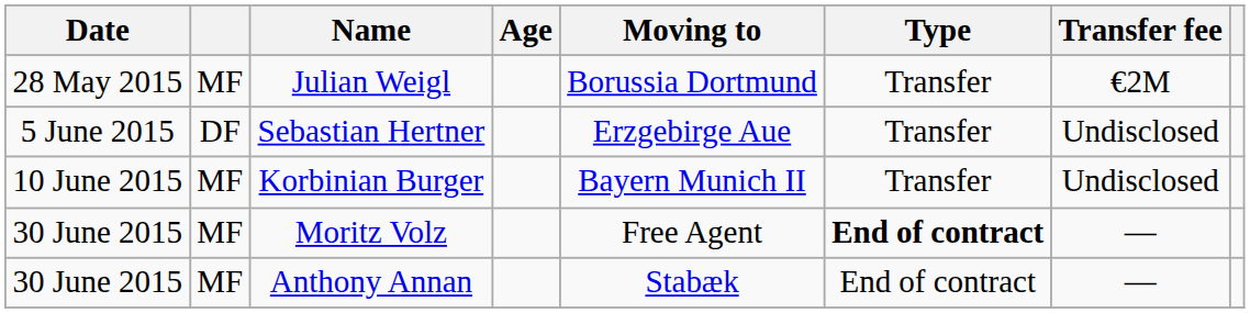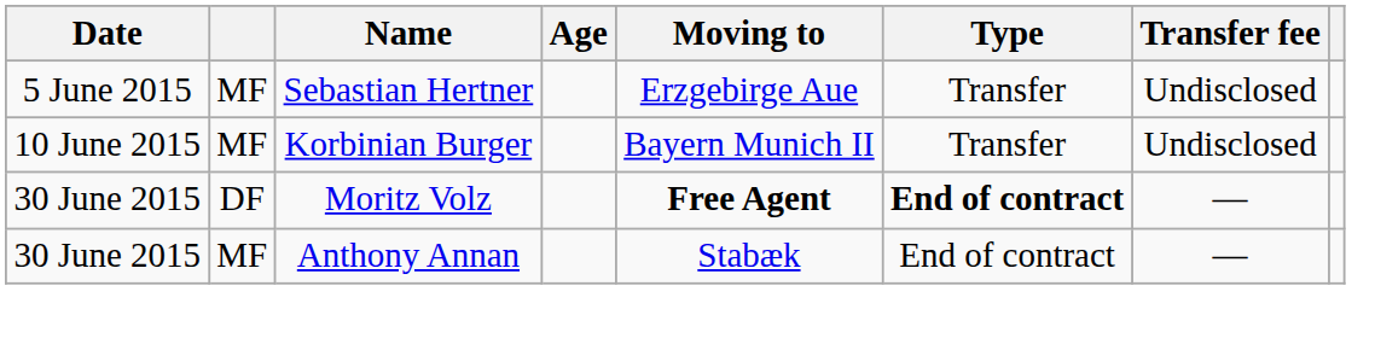- row: 28 May 2015 | MF | Julian Weigl | Borussia Dortmund | Transfer | €2M
Sebastian Hertner | column 2: DF -> MF
Moritz Volz | column 2: MF -> DF
Moritz Volz | Moving to: normal -> bold
